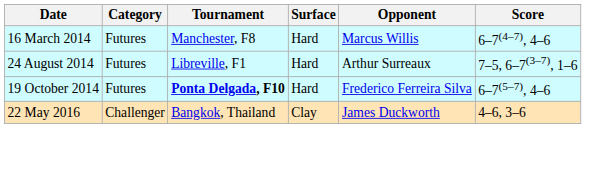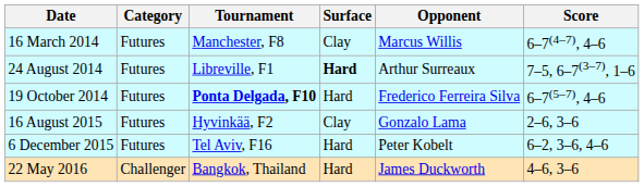16 March 2014 | Surface: Hard -> Clay
24 August 2014 | Surface: normal -> bold
+ row: 16 August 2015 | Futures | Hyvinkää, F2 | Clay | Gonzalo Lama | 2–6, 3–6
+ row: 6 December 2015 | Futures | Tel Aviv, F16 | Hard | Peter Kobelt | 6–2, 3–6, 4–6
22 May 2016 | Surface: Clay -> Hard
